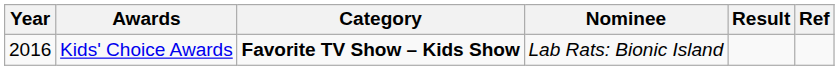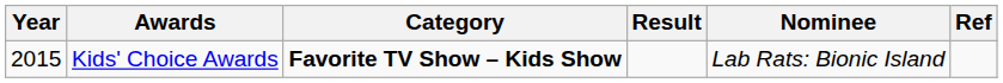columns swapped: Nominee <-> Result
Kids' Choice Awards | Year: 2016 -> 2015
